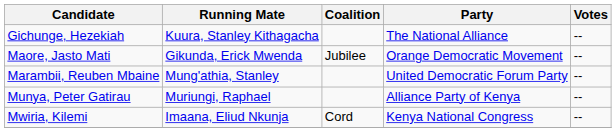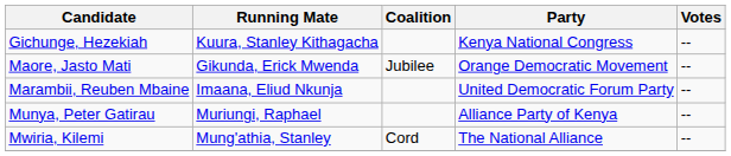Gichunge, Hezekiah | Party: The National Alliance -> Kenya National Congress
Marambii, Reuben Mbaine | Running Mate: Mung'athia, Stanley -> Imaana, Eliud Nkunja
Mwiria, Kilemi | Running Mate: Imaana, Eliud Nkunja -> Mung'athia, Stanley
Mwiria, Kilemi | Party: Kenya National Congress -> The National Alliance
